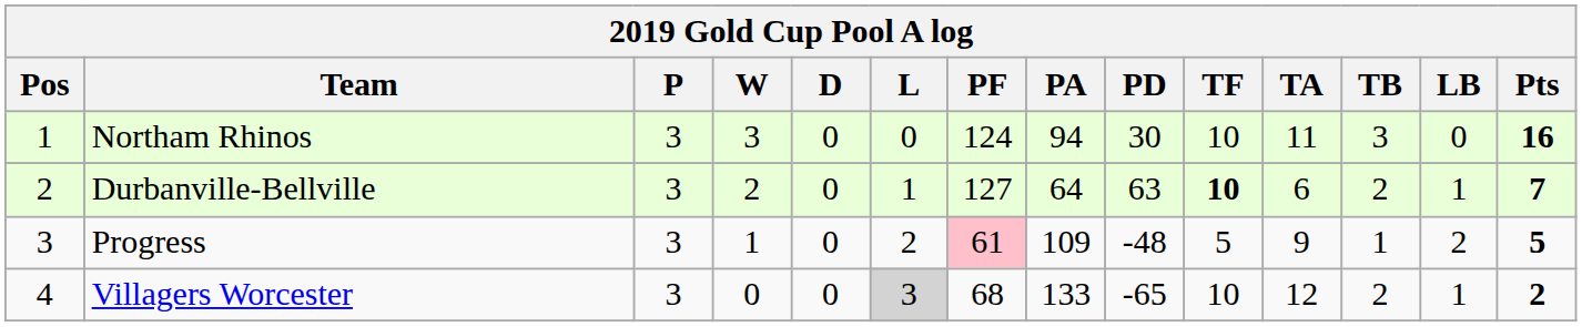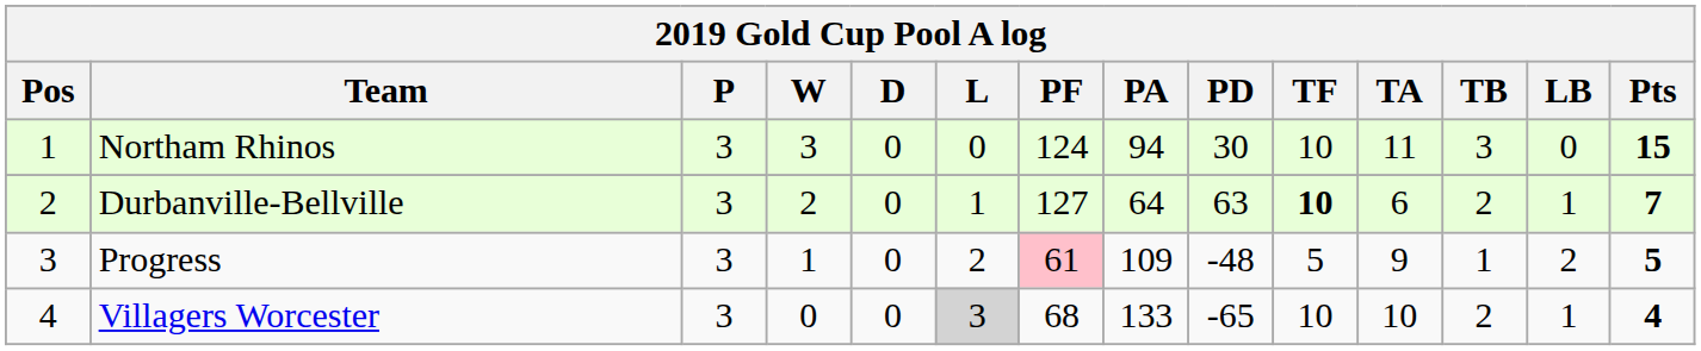Northam Rhinos | Pts: 16 -> 15
Villagers Worcester | TA: 12 -> 10
Villagers Worcester | Pts: 2 -> 4
